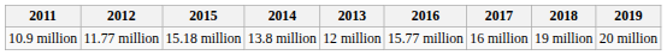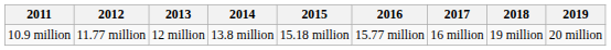columns swapped: 2013 <-> 2015
